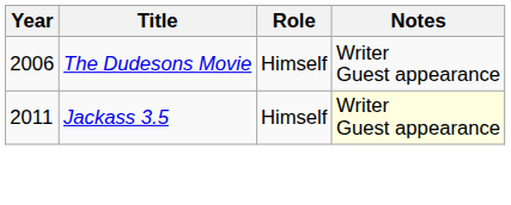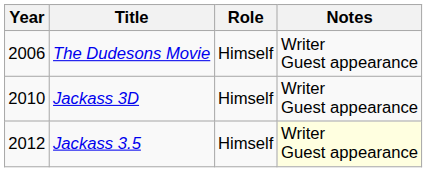+ row: 2010 | Jackass 3D | Himself | Writer Guest appearance
Jackass 3.5 | Year: 2011 -> 2012
